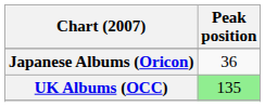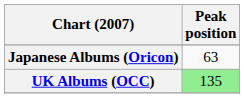Japanese Albums (Oricon) | Peak position: 36 -> 63
